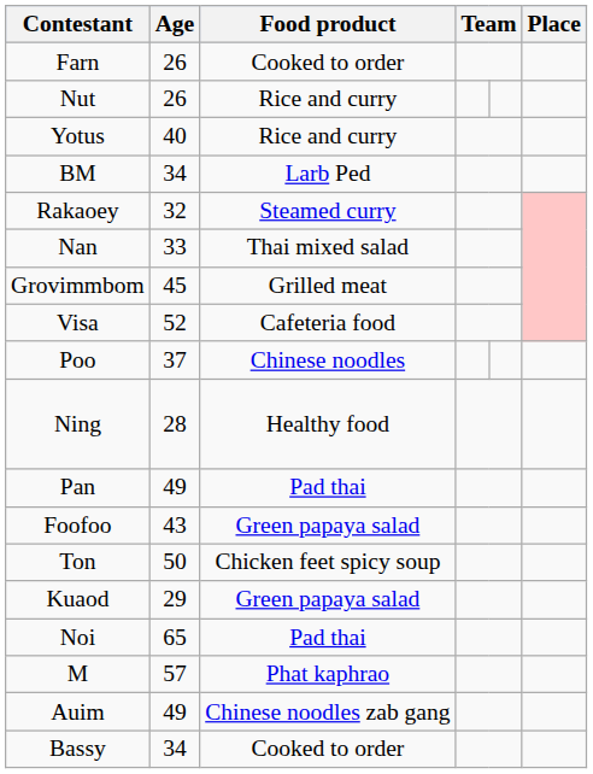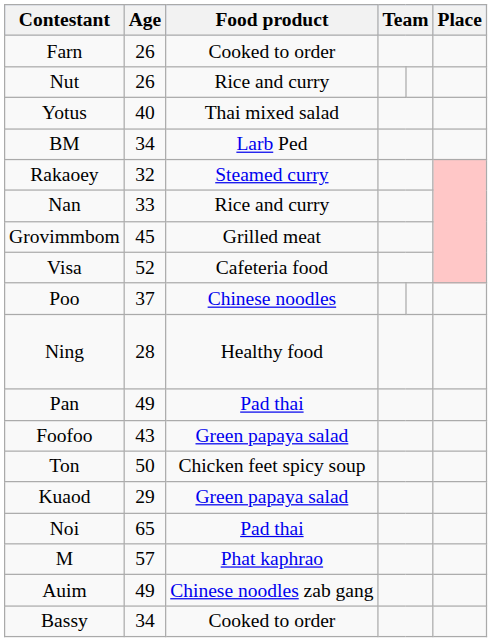Yotus | Food product: Rice and curry -> Thai mixed salad
Nan | Food product: Thai mixed salad -> Rice and curry
